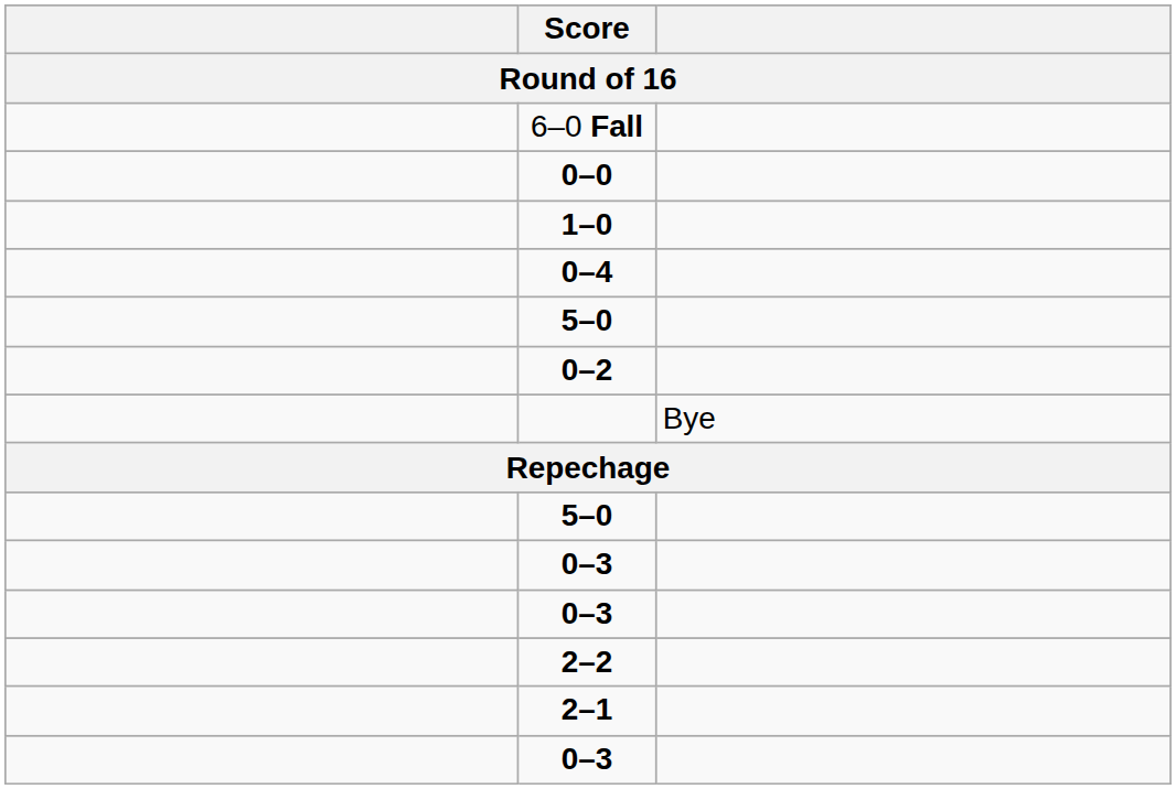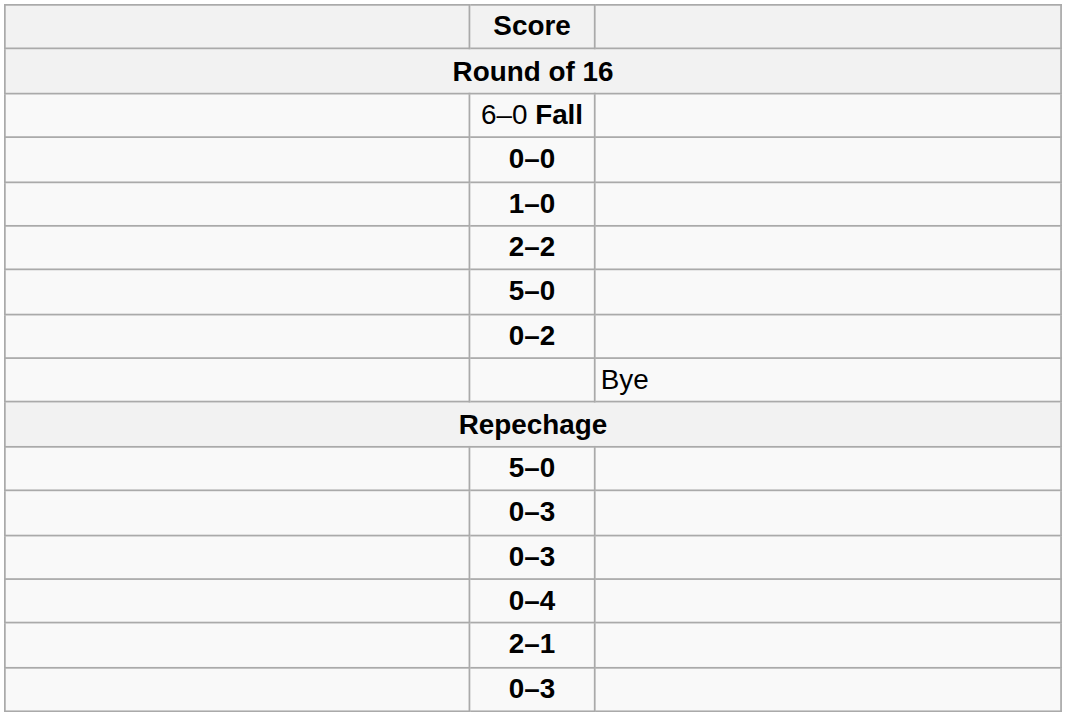rows swapped: 2–2 <-> 0–4
